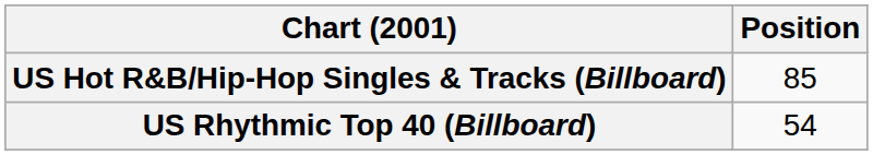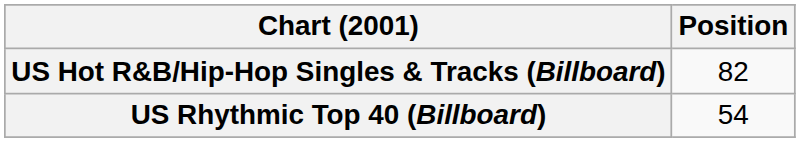US Hot R&B/Hip-Hop Singles & Tracks (Billboard) | Position: 85 -> 82
